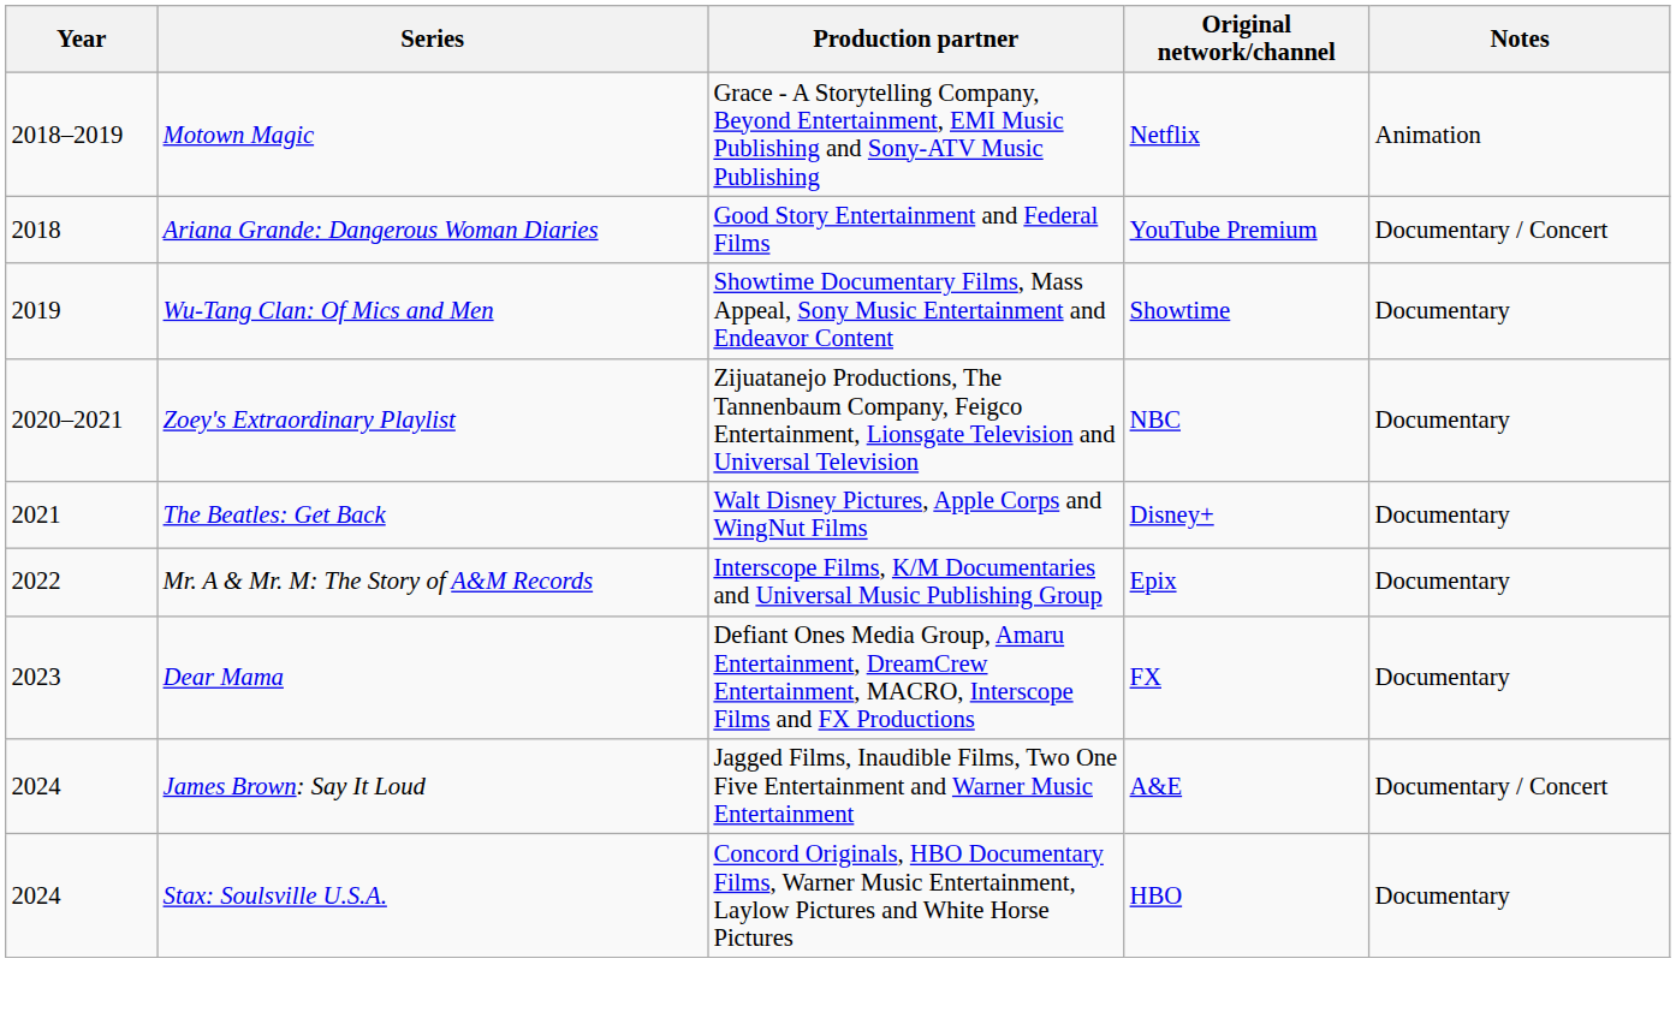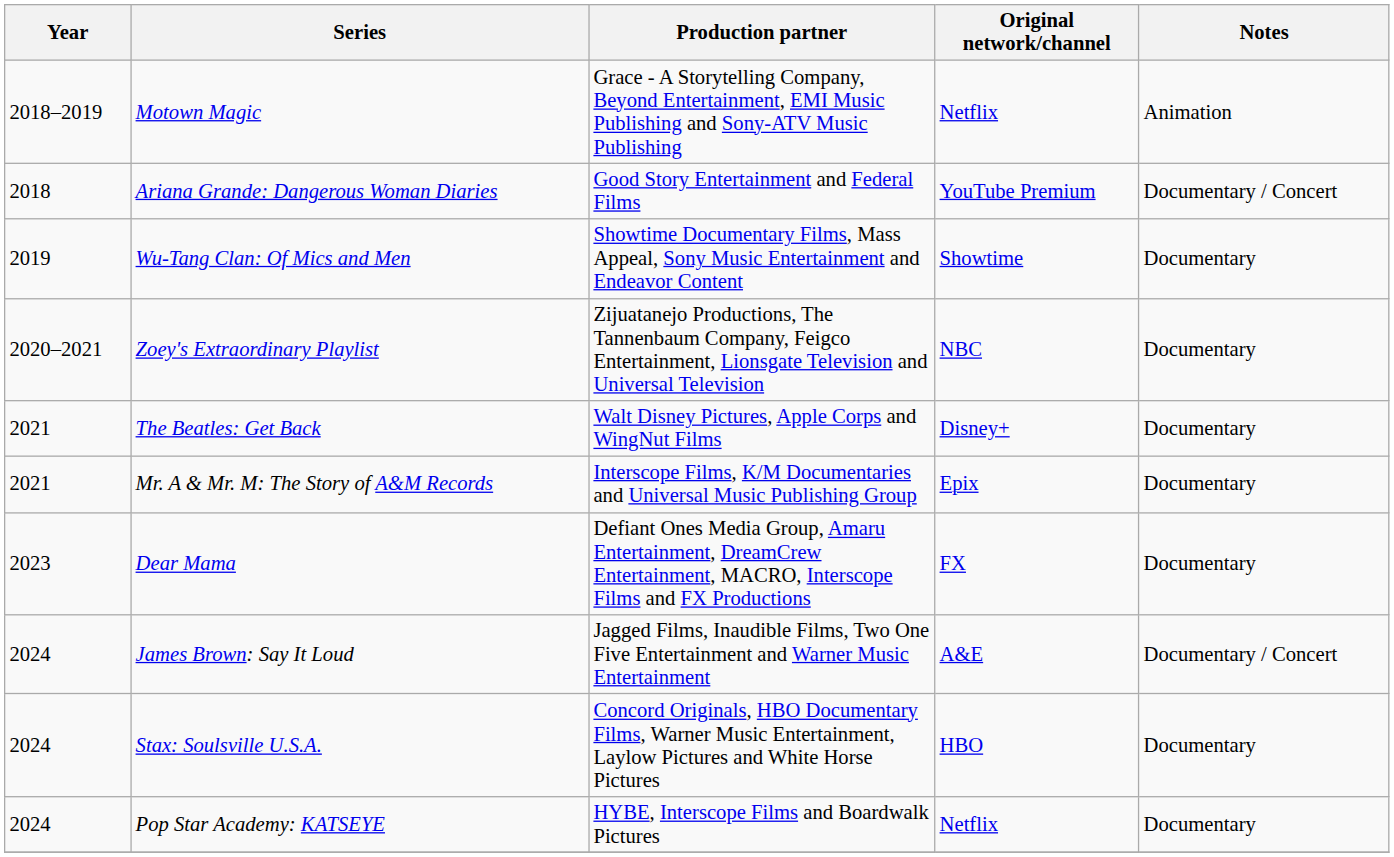Mr. A & Mr. M: The Story of A&M Records | Year: 2022 -> 2021
+ row: 2024 | Pop Star Academy: KATSEYE | HYBE, Interscope Films and Boardwalk Pictures | Netflix | Documentary
